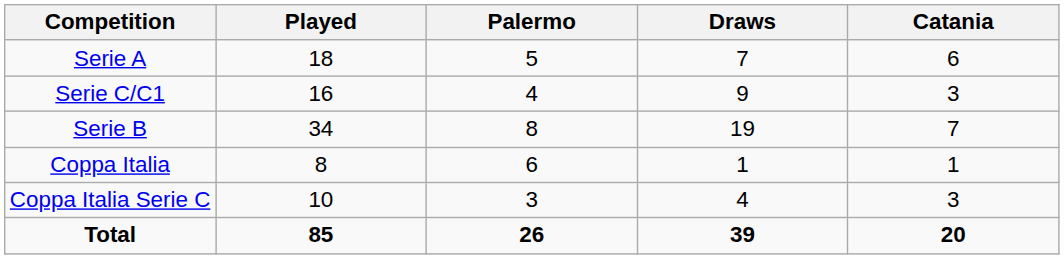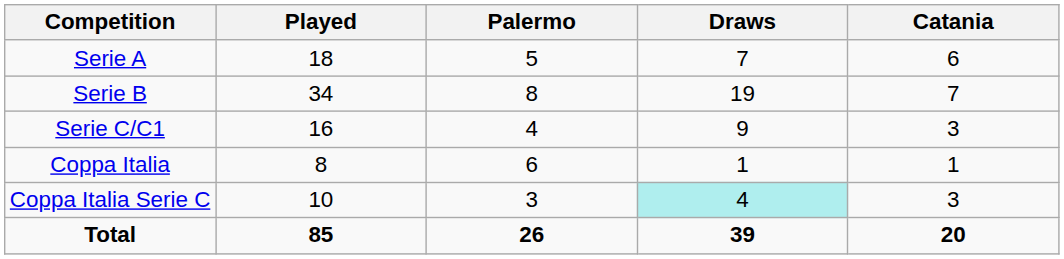rows swapped: Serie B <-> Serie C/C1
Coppa Italia Serie C | Draws: no background -> paleturquoise background
